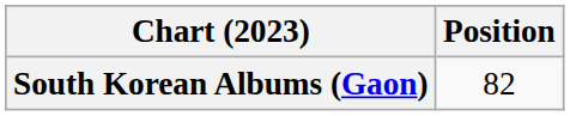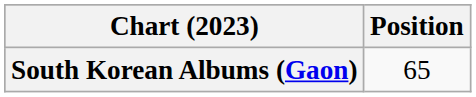South Korean Albums (Gaon) | Position: 82 -> 65
